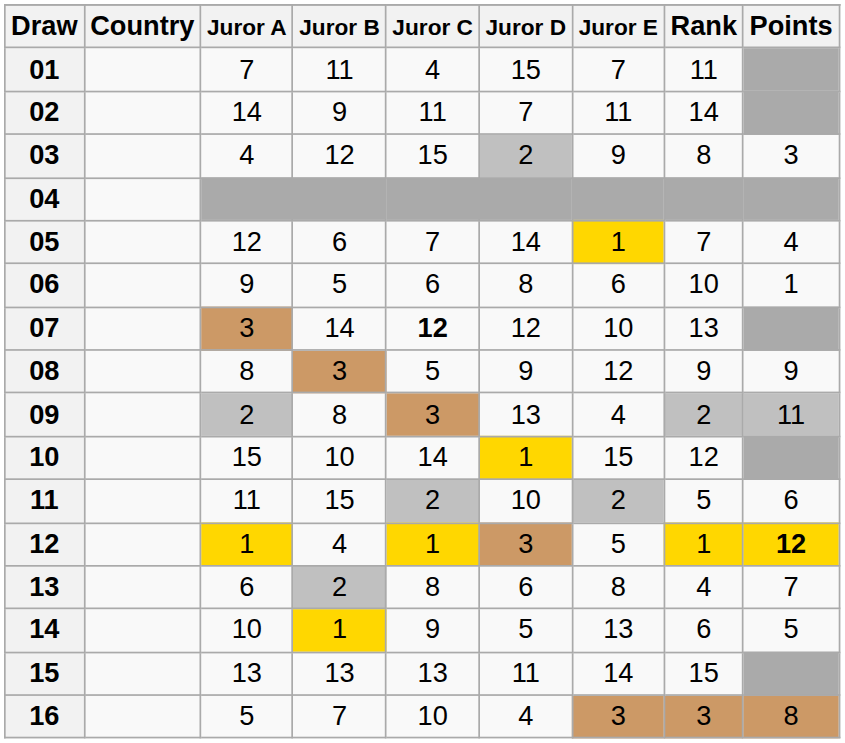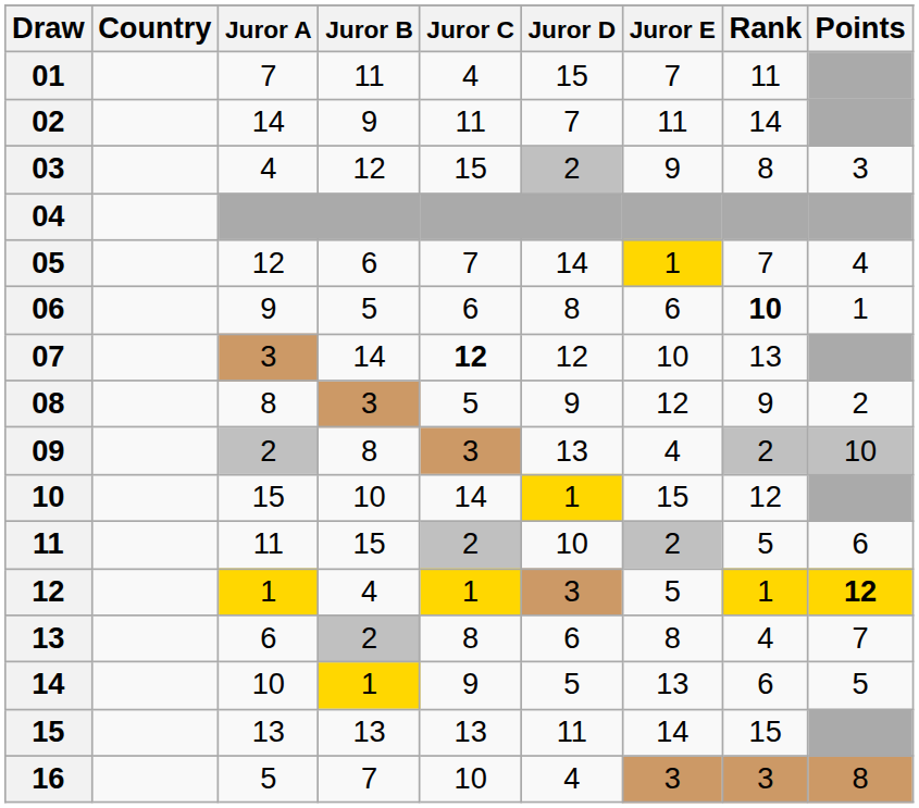06 | Rank: normal -> bold
08 | Points: 9 -> 2
09 | Points: 11 -> 10
